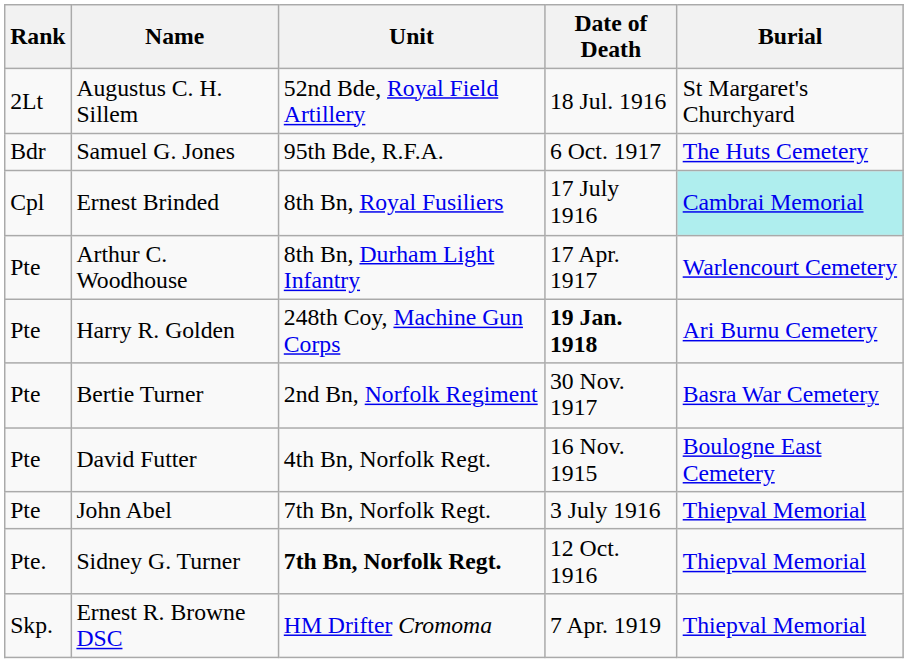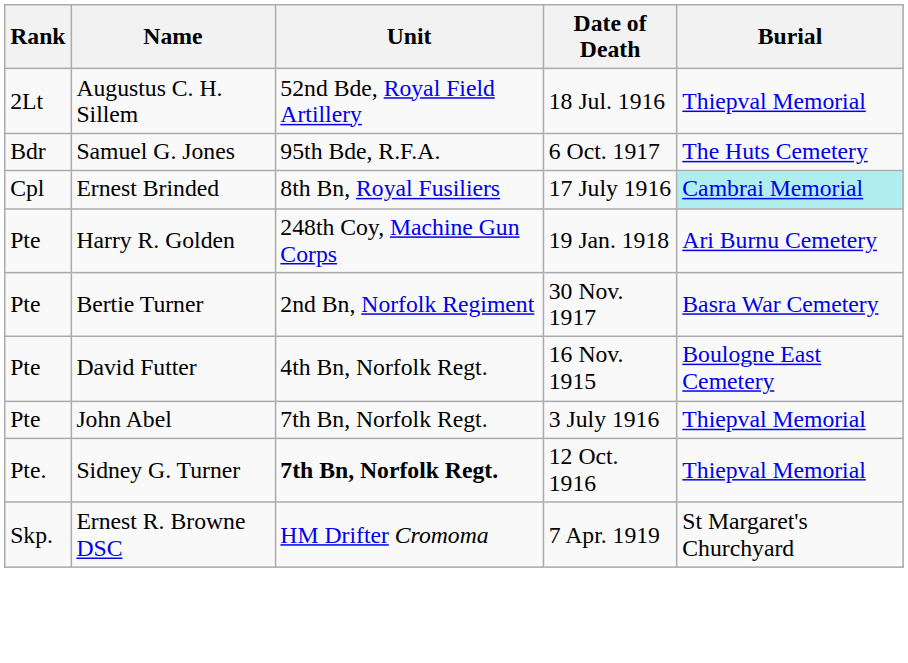Augustus C. H. Sillem | Burial: St Margaret's Churchyard -> Thiepval Memorial
- row: Pte | Arthur C. Woodhouse | 8th Bn, Durham Light Infantry | 17 Apr. 1917 | Warlencourt Cemetery
Harry R. Golden | Date of Death: bold -> normal
Ernest R. Browne DSC | Burial: Thiepval Memorial -> St Margaret's Churchyard
